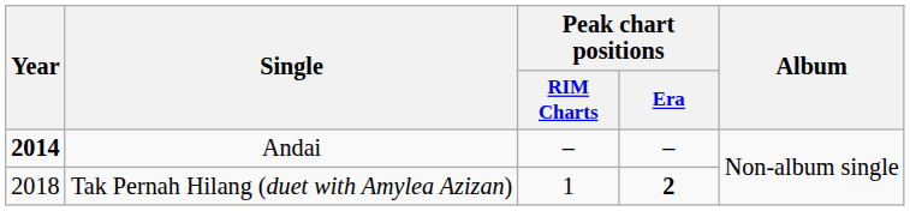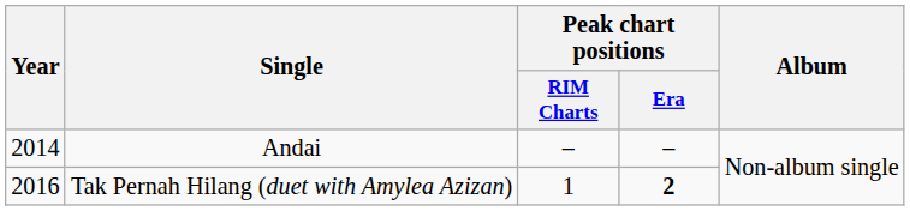Andai | Year: bold -> normal
Tak Pernah Hilang (duet with Amylea Azizan) | Year: 2018 -> 2016
